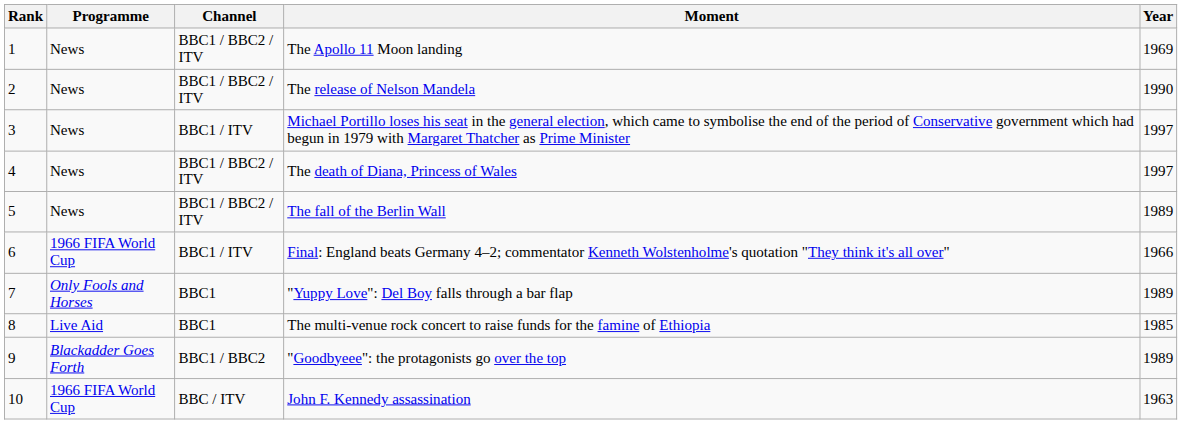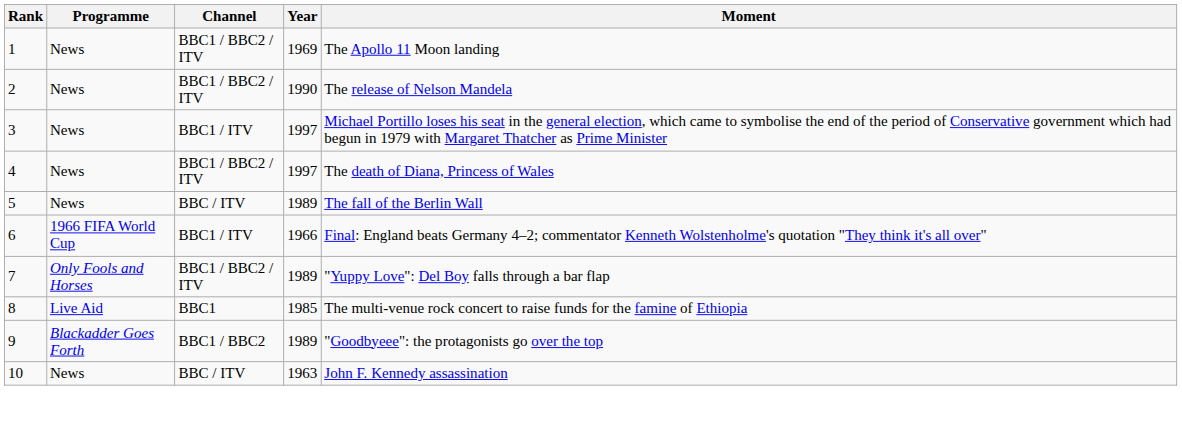columns swapped: Year <-> Moment
5 | Channel: BBC1 / BBC2 / ITV -> BBC / ITV
7 | Channel: BBC1 -> BBC1 / BBC2 / ITV
10 | Programme: 1966 FIFA World Cup -> News
